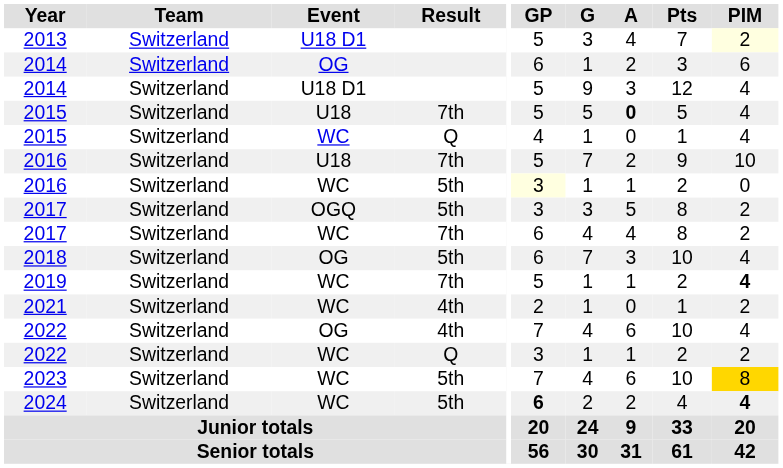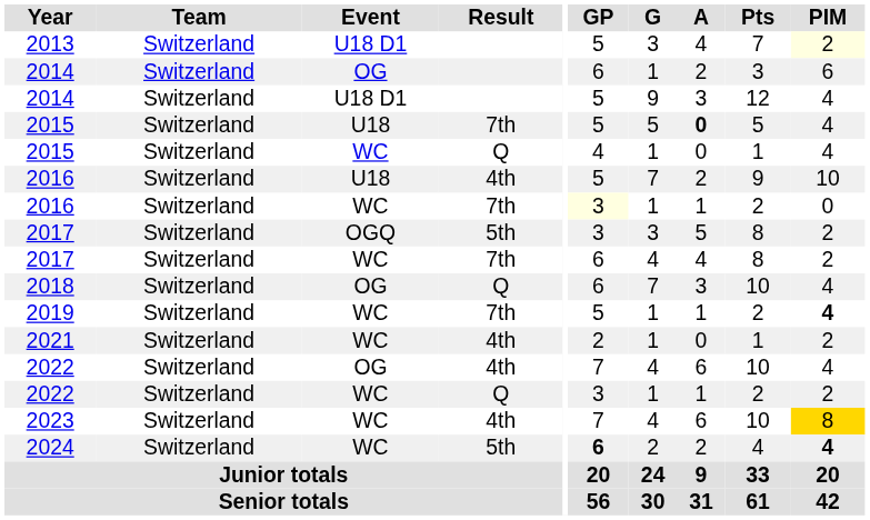2016 / U18 | Result: 7th -> 4th
2016 / WC | Result: 5th -> 7th
2018 | Result: 5th -> Q
2023 | Result: 5th -> 4th
